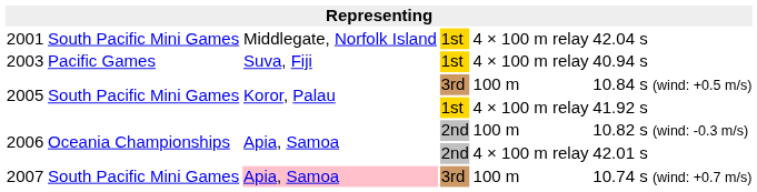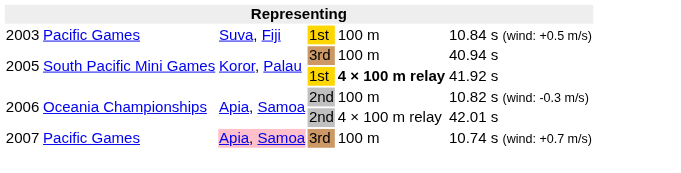- row: 2001 | South Pacific Mini Games | Middlegate, Norfolk Island | 1st | 4 × 100 m relay | 42.04 s
2003 | column 5: 4 × 100 m relay -> 100 m
2003 | column 6: 40.94 s -> 10.84 s (wind: +0.5 m/s)
2005 / 3rd | column 6: 10.84 s (wind: +0.5 m/s) -> 40.94 s
2005 / 1st | column 5: normal -> bold
2007 | column 2: South Pacific Mini Games -> Pacific Games
